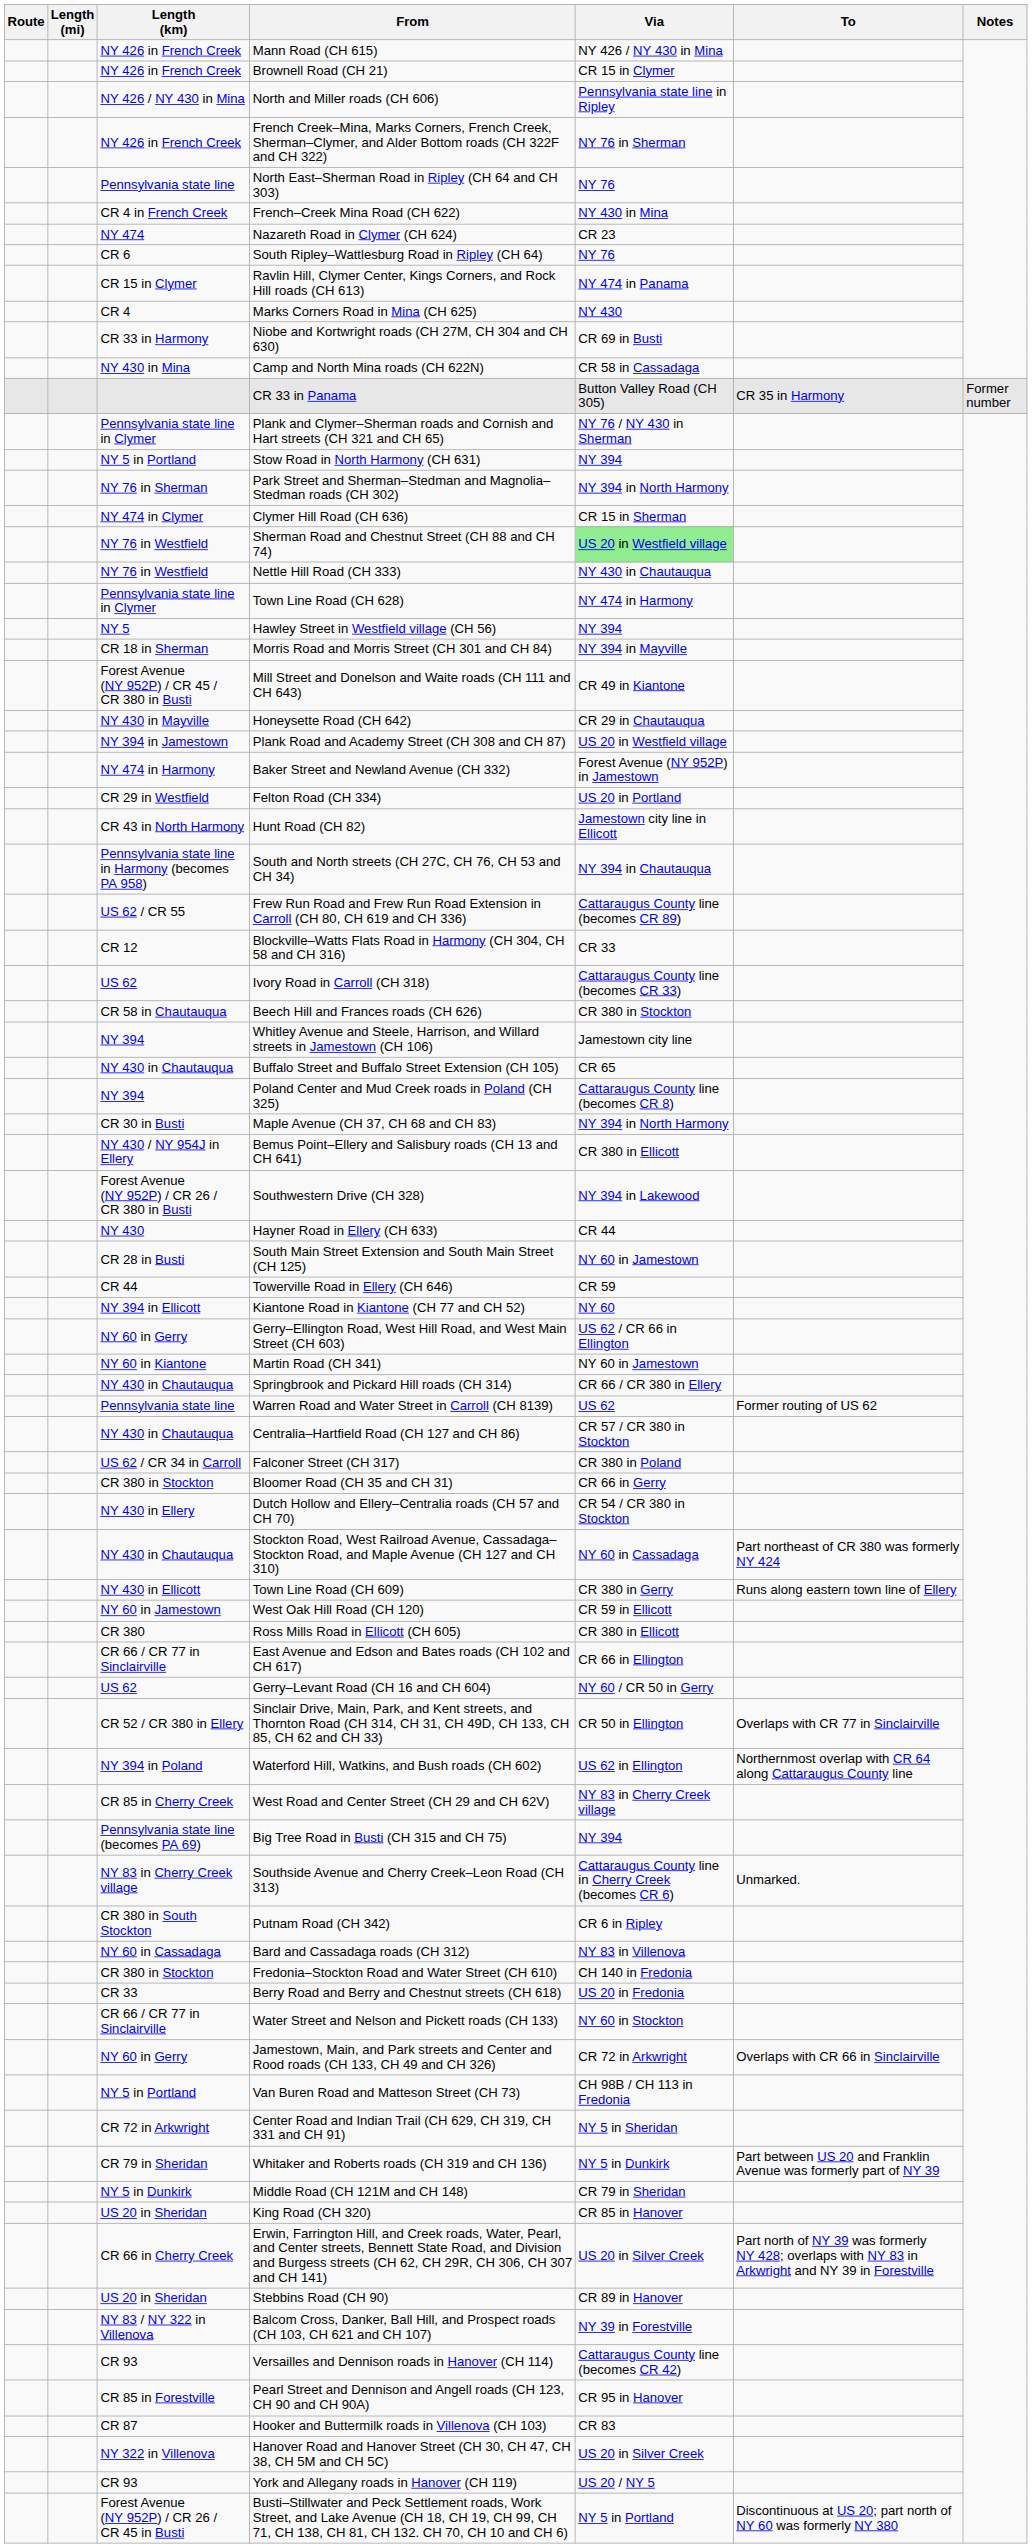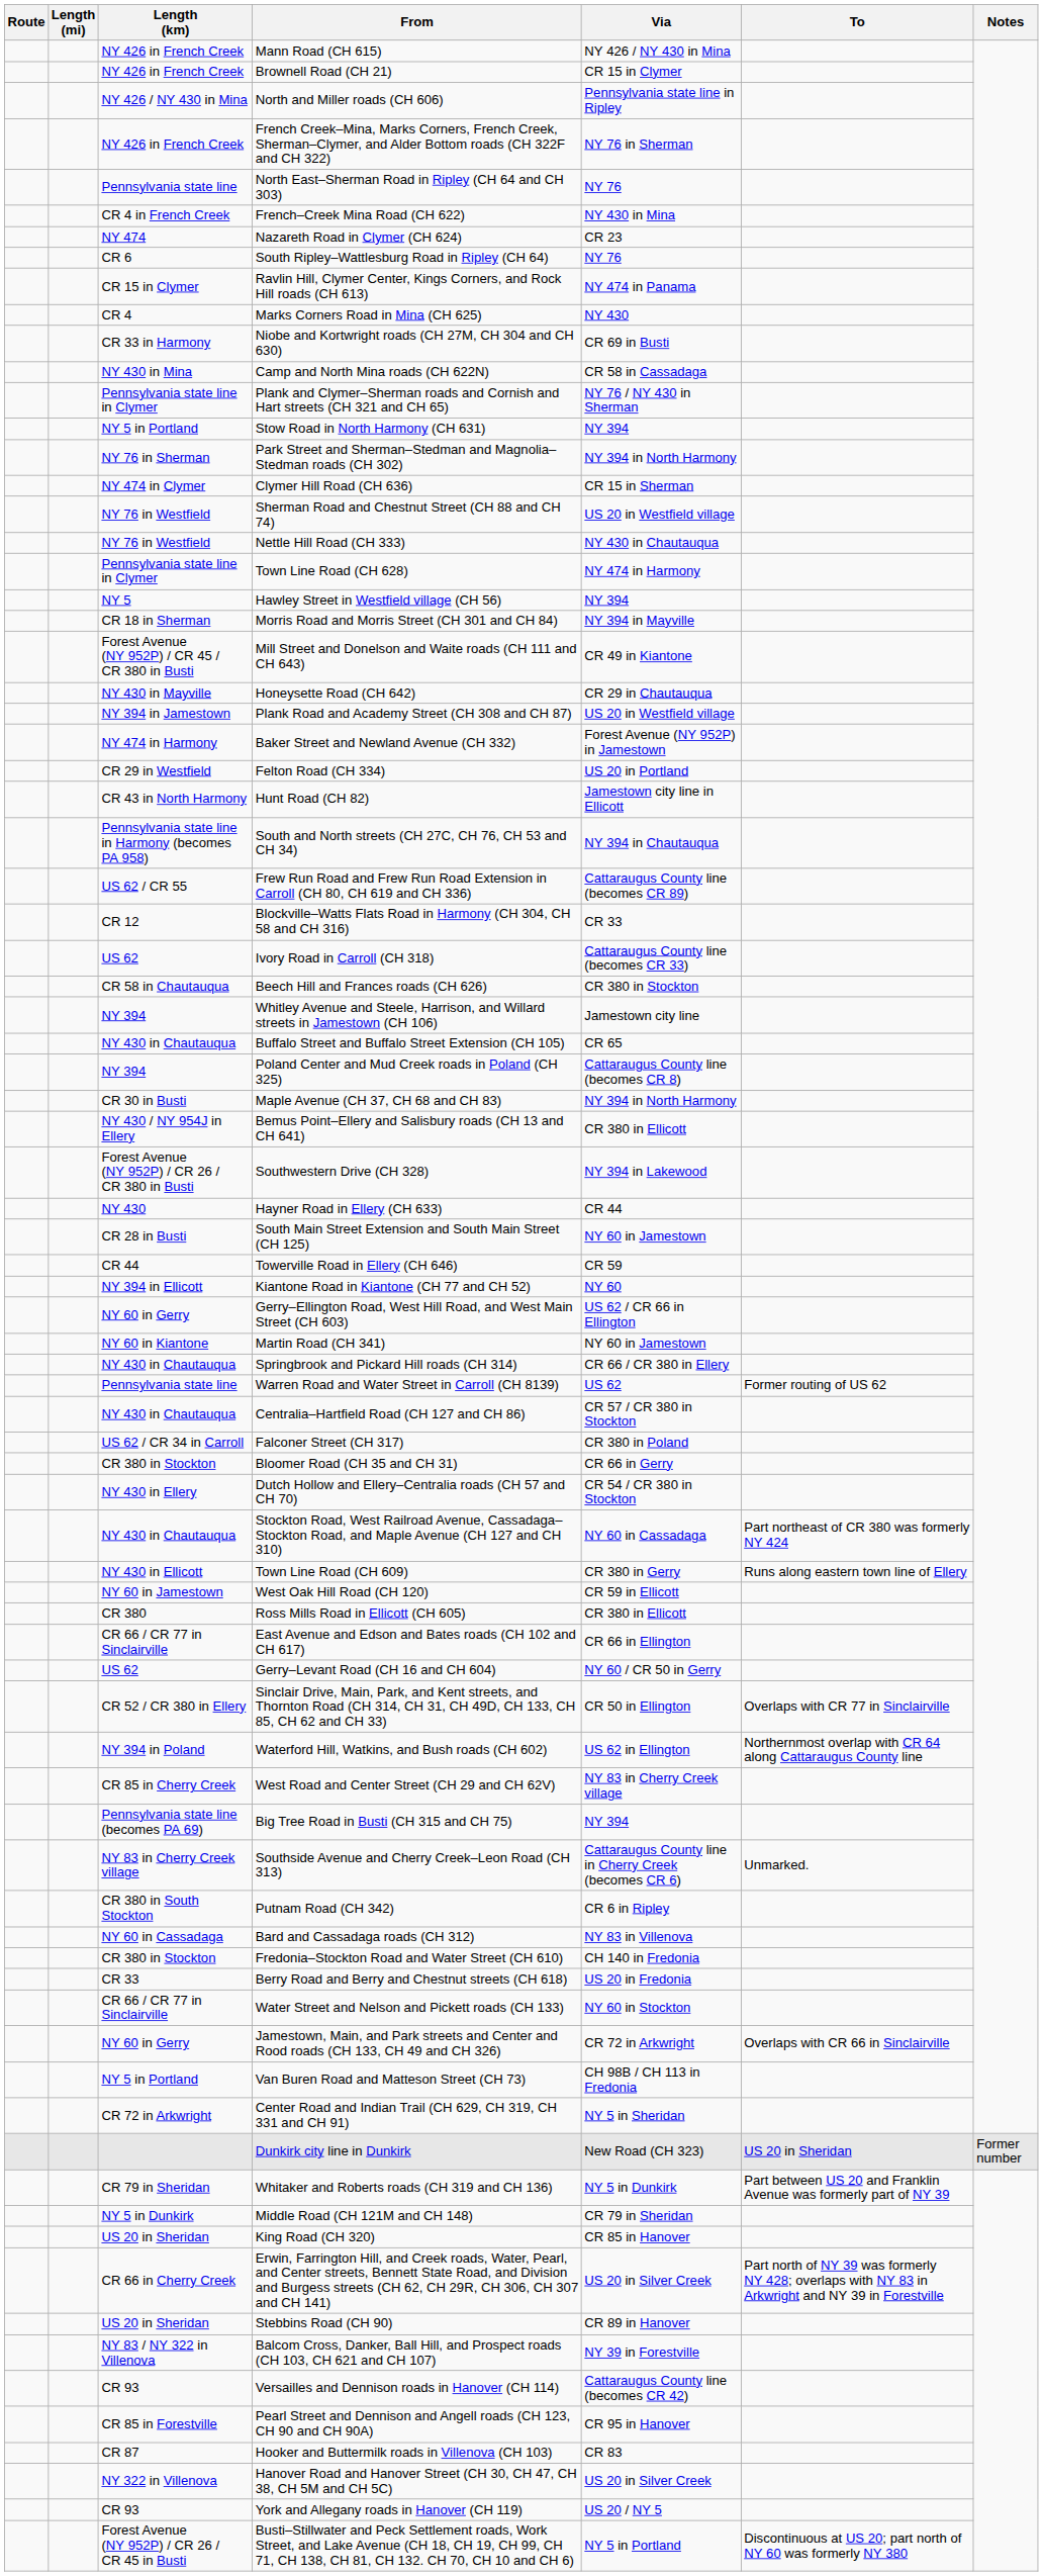- row: CR 33 in Panama | Button Valley Road (CH 305) | CR 35 in Harmony | Former number
Sherman Road and Chestnut Street (CH 88 and CH 74) | Via: lightgreen background -> no background
+ row: Dunkirk city line in Dunkirk | New Road (CH 323) | US 20 in Sheridan | Former number
